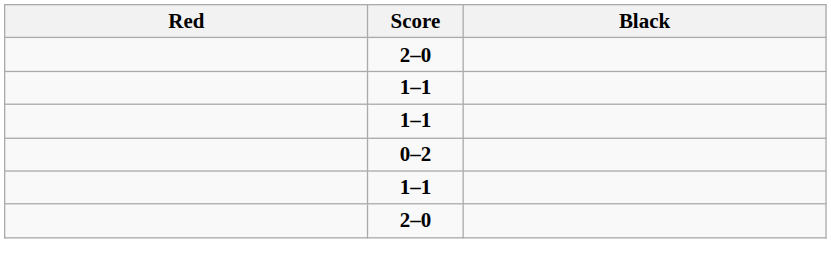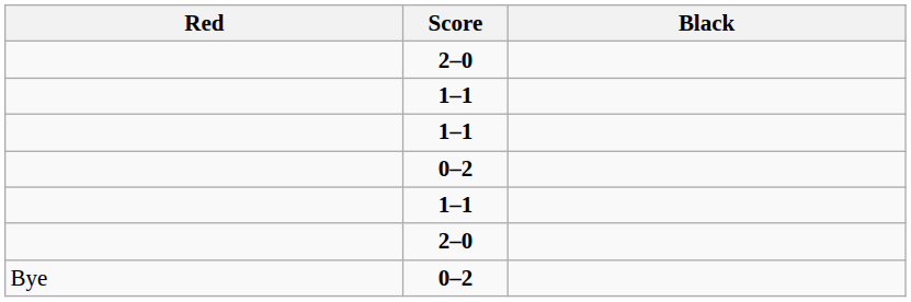+ row: Bye | 0–2
